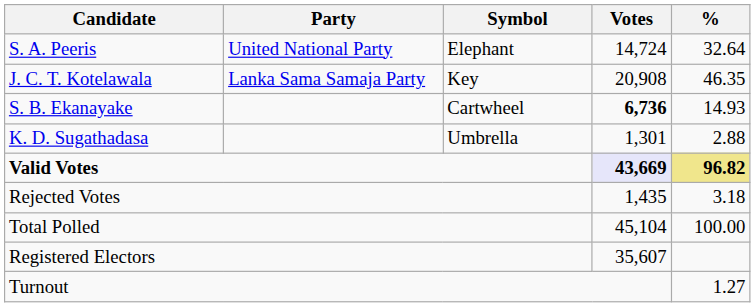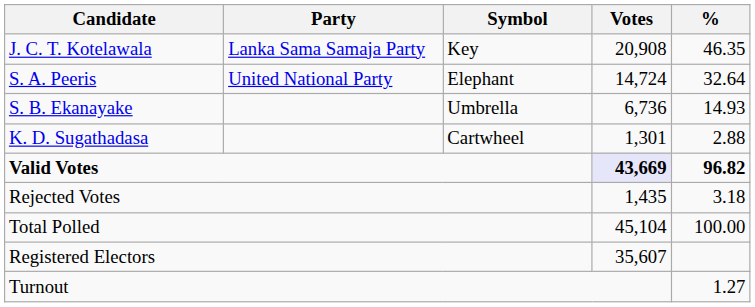rows swapped: J. C. T. Kotelawala <-> S. A. Peeris
S. B. Ekanayake | Symbol: Cartwheel -> Umbrella
S. B. Ekanayake | Votes: bold -> normal
K. D. Sugathadasa | Symbol: Umbrella -> Cartwheel
Valid Votes | %: khaki background -> no background
